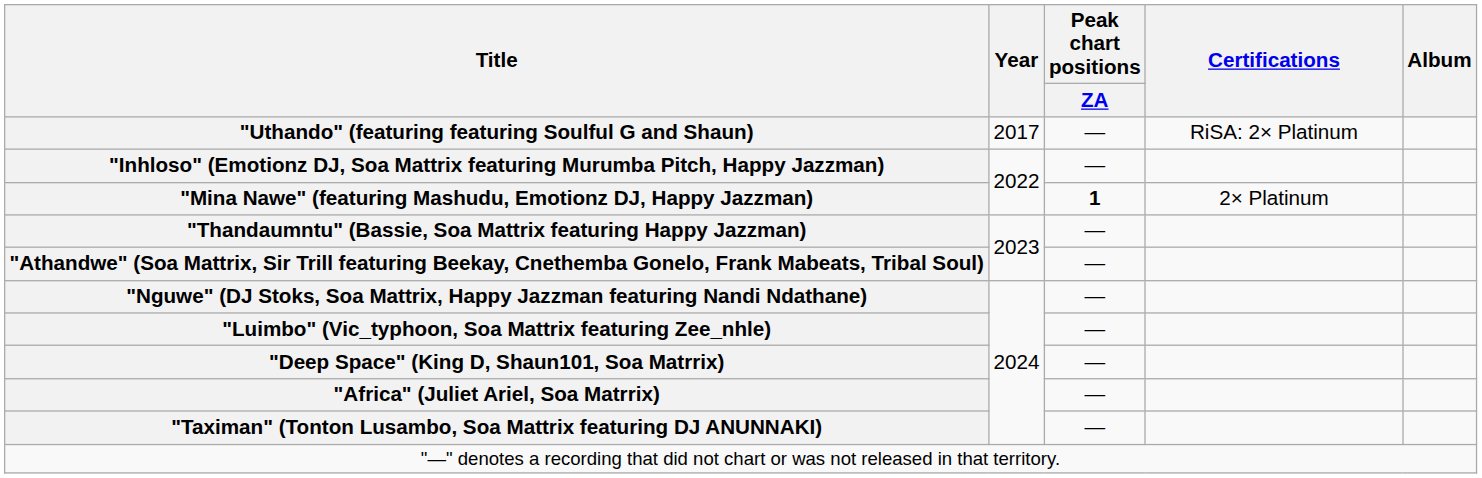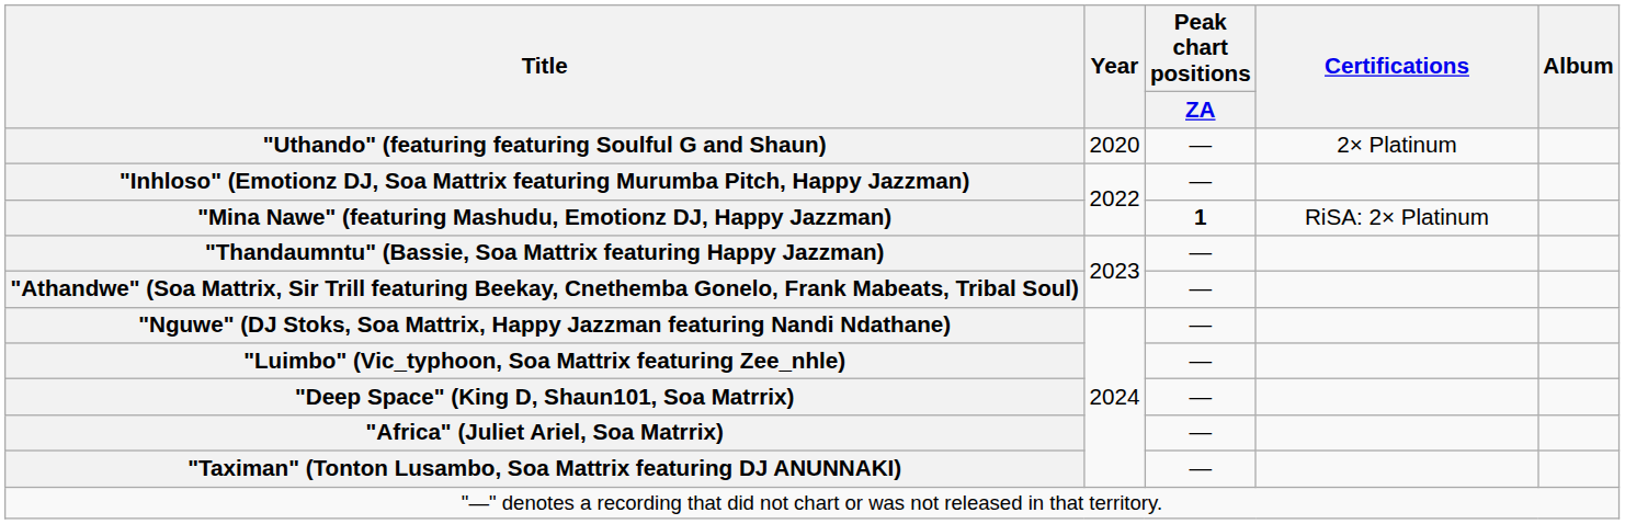"Uthando" (featuring featuring Soulful G and Shaun) | Year: 2017 -> 2020
"Uthando" (featuring featuring Soulful G and Shaun) | Certifications: RiSA: 2× Platinum -> 2× Platinum
"Mina Nawe" (featuring Mashudu, Emotionz DJ, Happy Jazzman) | Certifications: 2× Platinum -> RiSA: 2× Platinum
